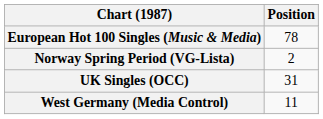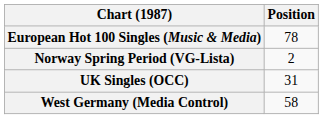West Germany (Media Control) | Position: 11 -> 58
